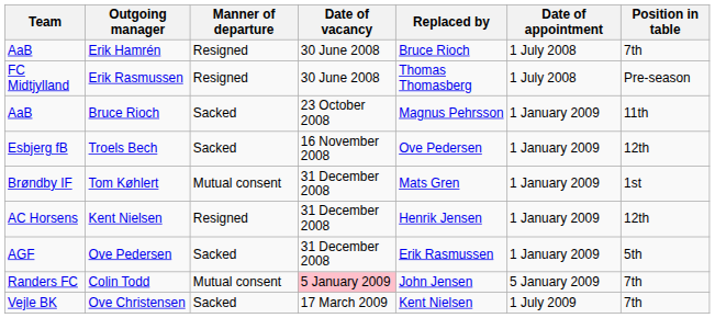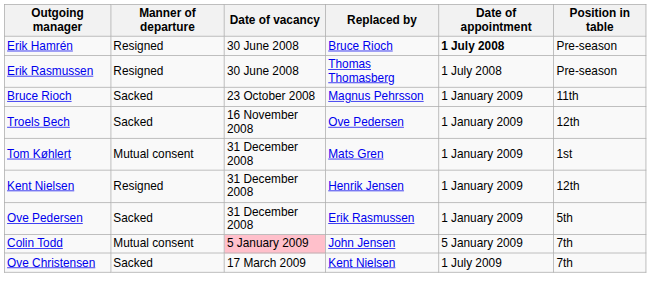- column: Team | AaB | FC Midtjylland | AaB | Esbjerg fB | Brøndby IF | AC Horsens | AGF | Randers FC | Vejle BK
Erik Hamrén | Date of appointment: normal -> bold
Erik Hamrén | Position in table: 7th -> Pre-season
